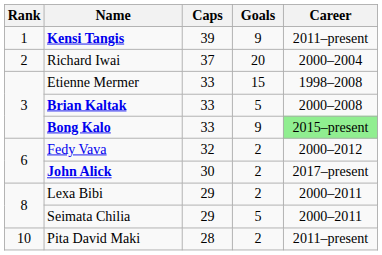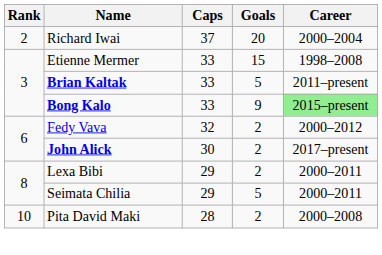- row: 1 | Kensi Tangis | 39 | 9 | 2011–present
Brian Kaltak | Career: 2000–2008 -> 2011–present
Pita David Maki | Career: 2011–present -> 2000–2008
